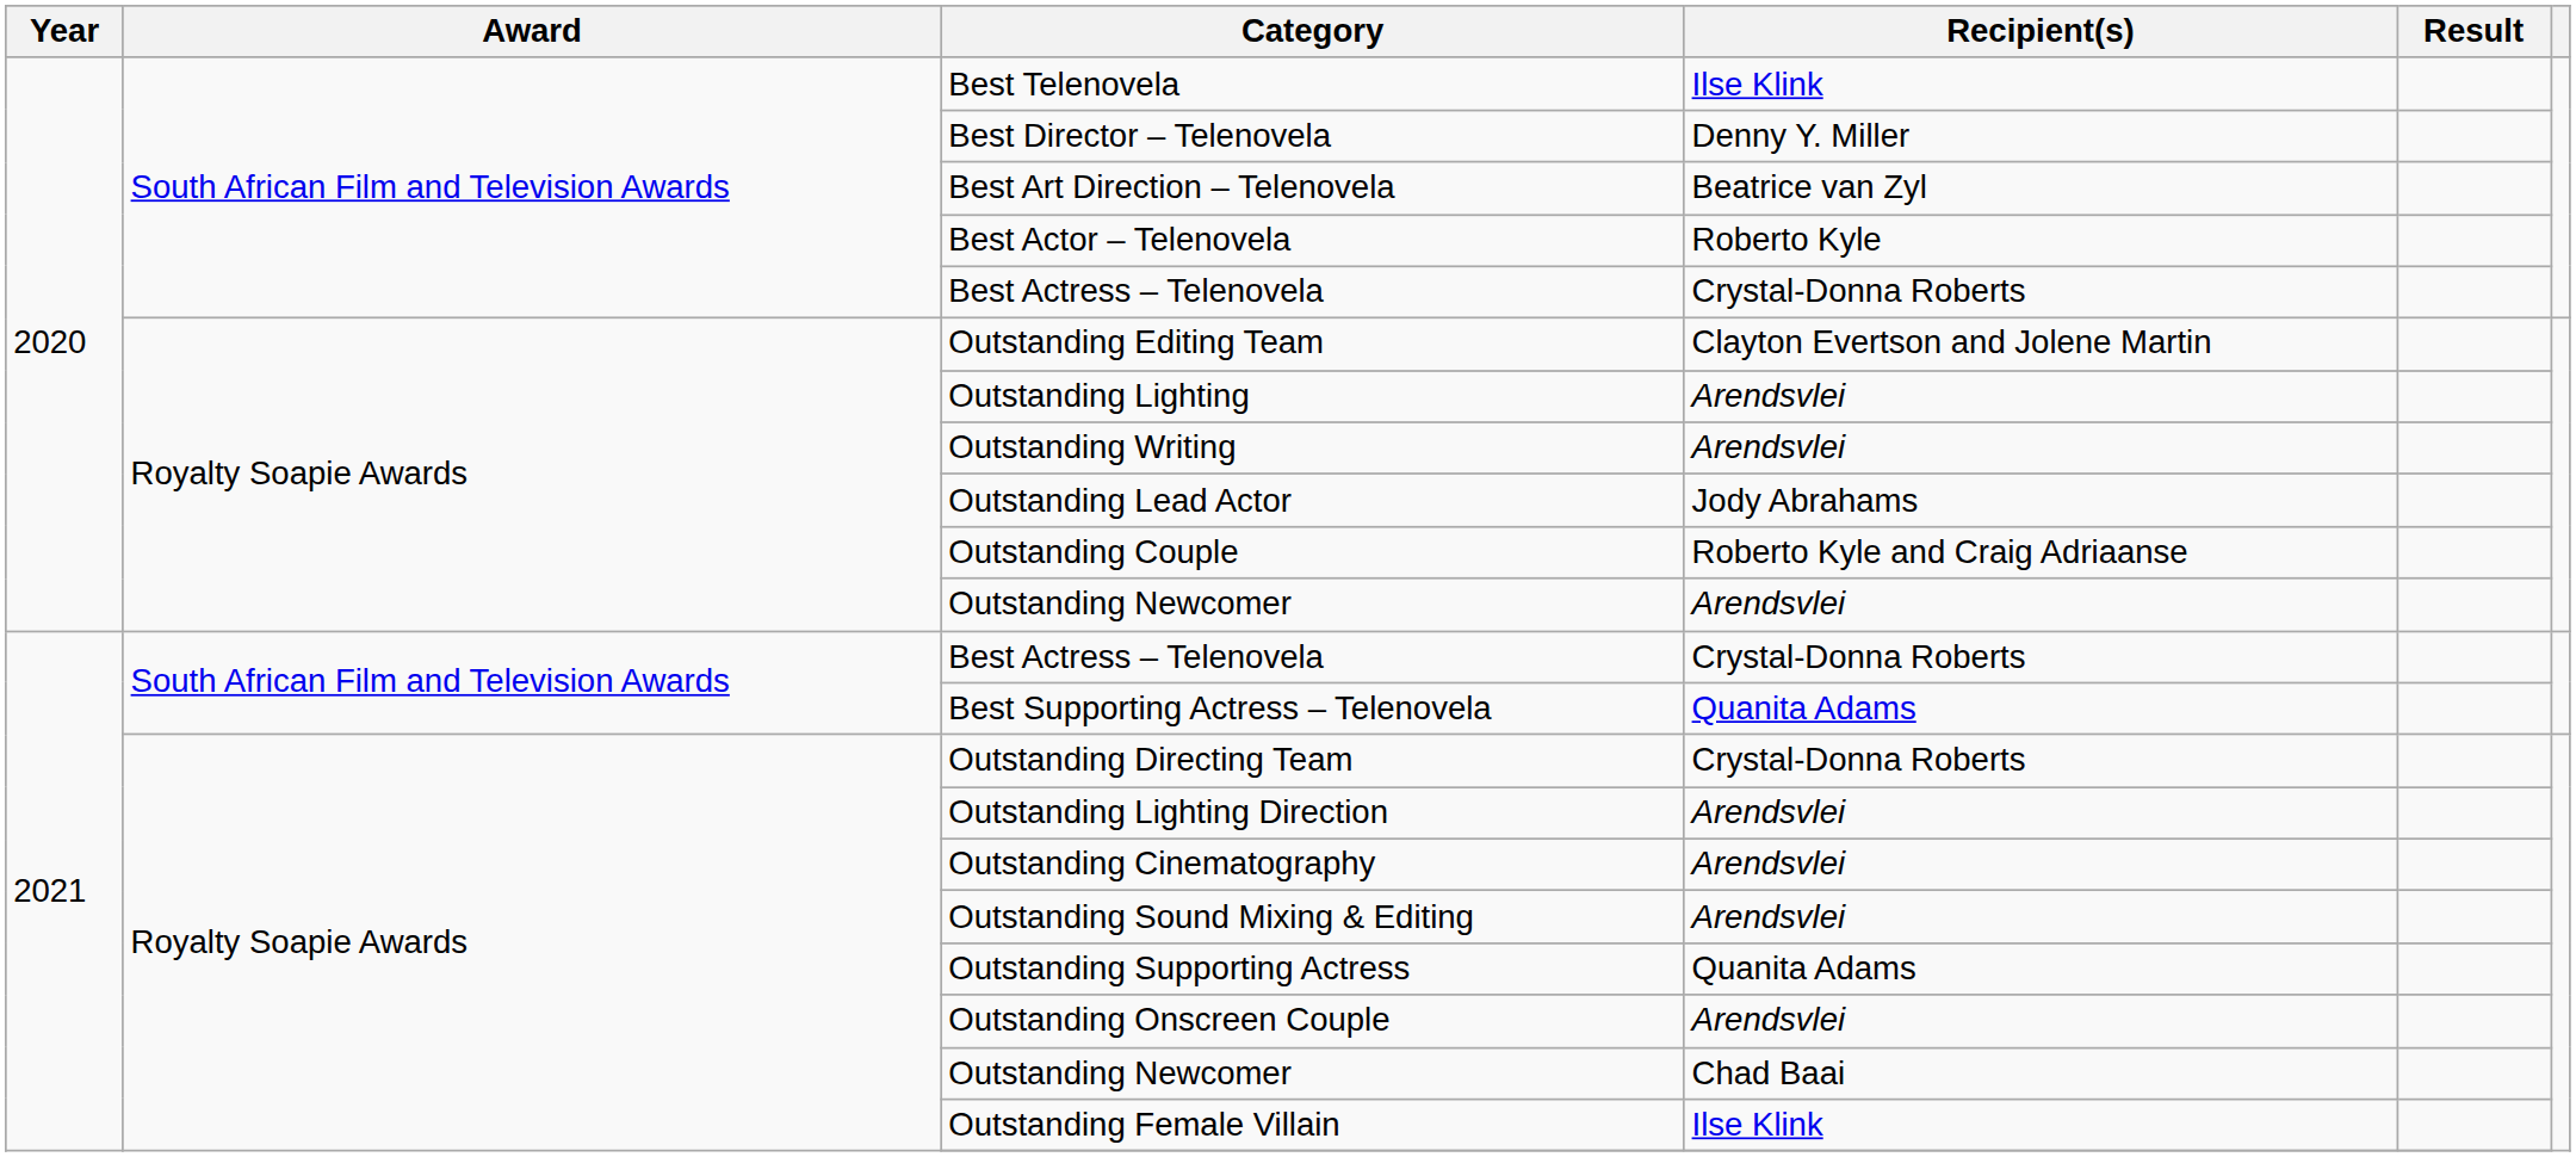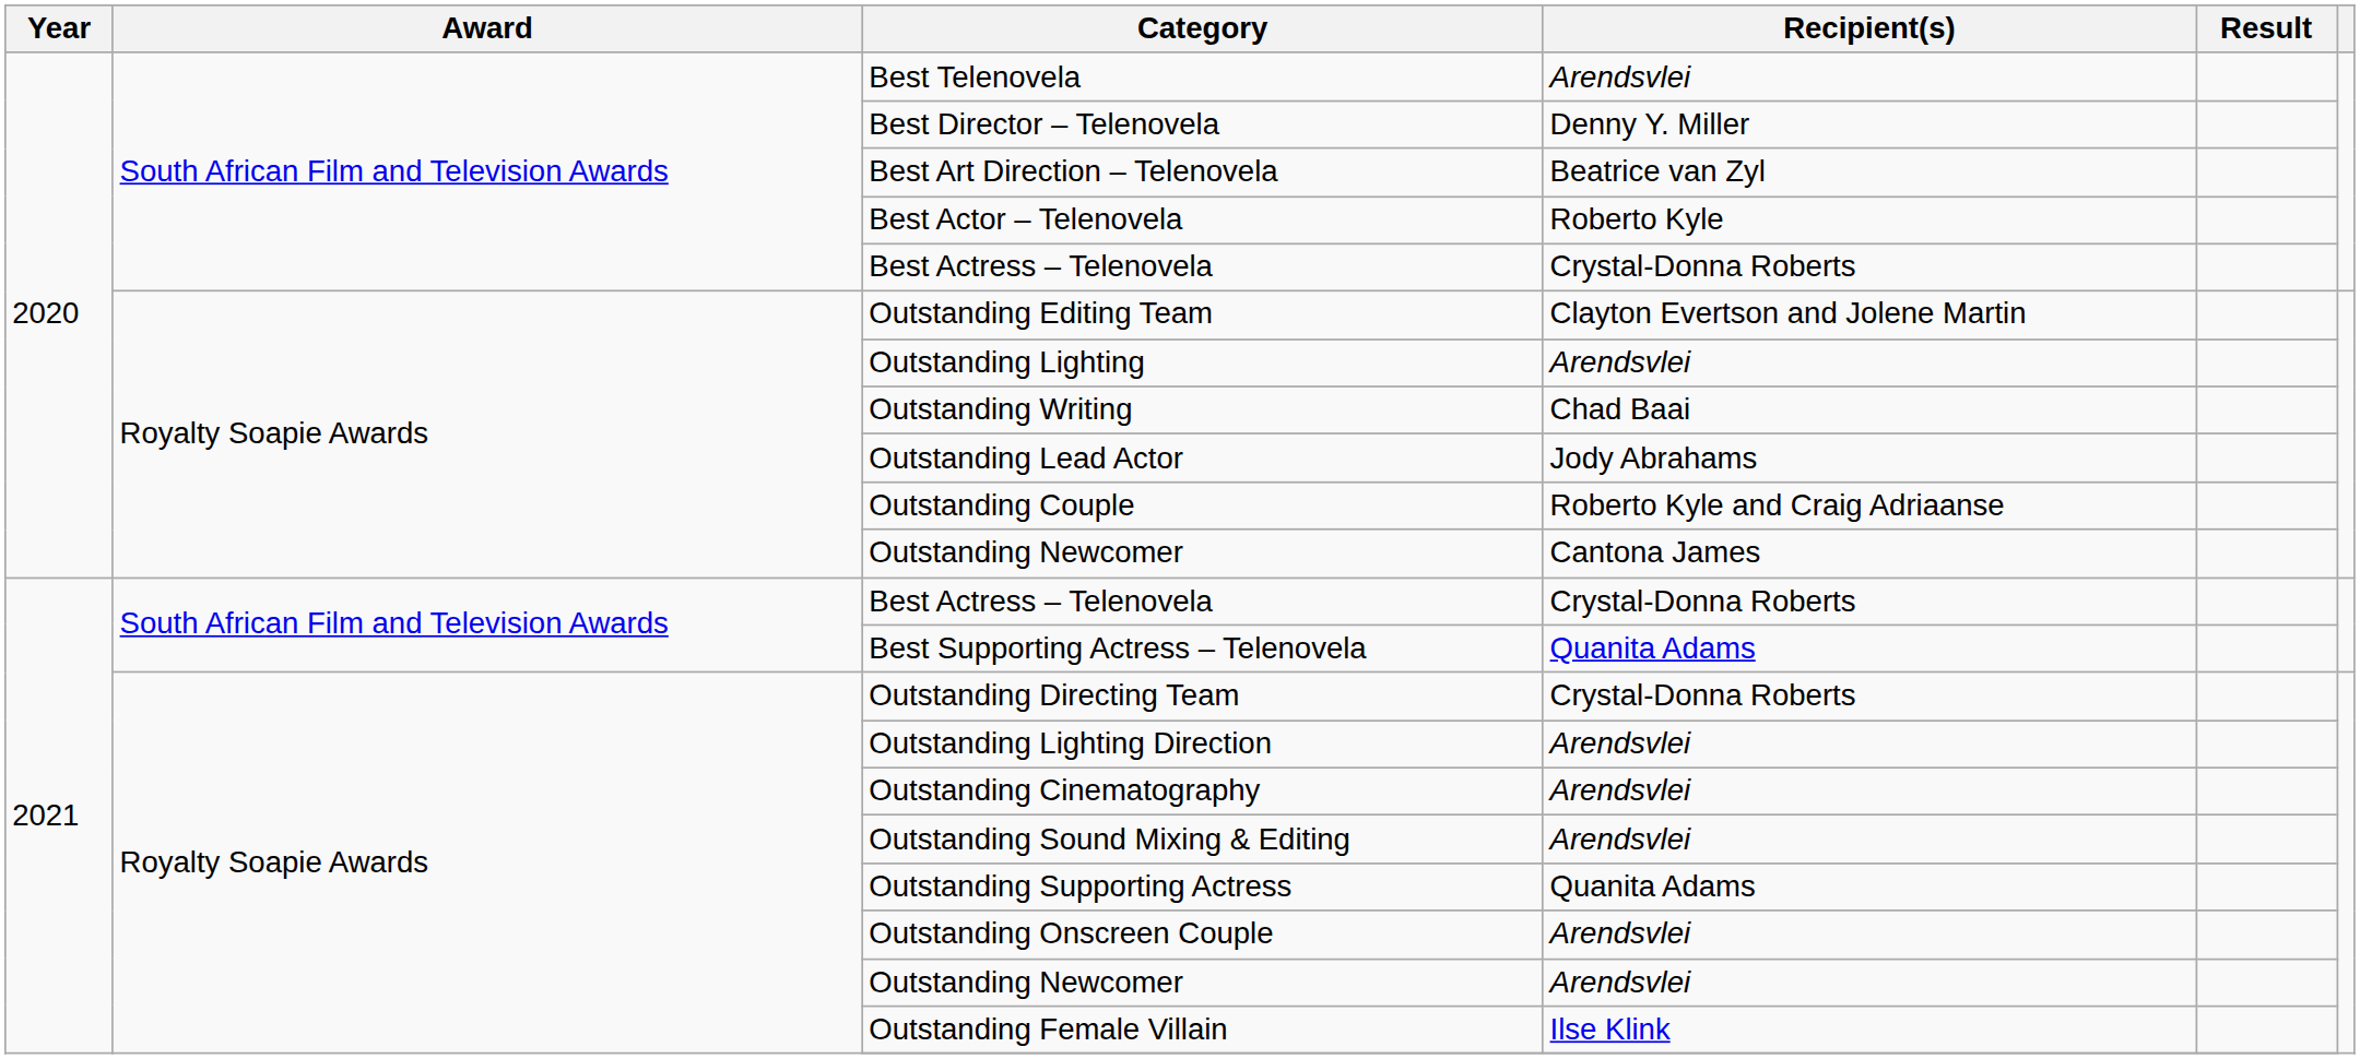Best Telenovela | Recipient(s): Ilse Klink -> Arendsvlei
Outstanding Writing | Recipient(s): Arendsvlei -> Chad Baai
2020 / Outstanding Newcomer | Recipient(s): Arendsvlei -> Cantona James
2021 / Outstanding Newcomer | Recipient(s): Chad Baai -> Arendsvlei
